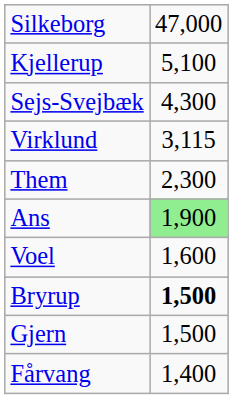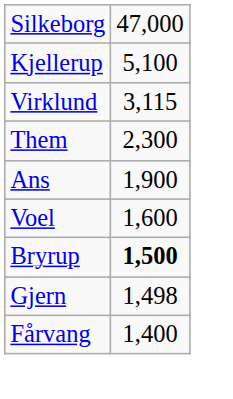- row: Sejs-Svejbæk | 4,300
Ans | column 2: lightgreen background -> no background
Gjern | column 2: 1,500 -> 1,498
